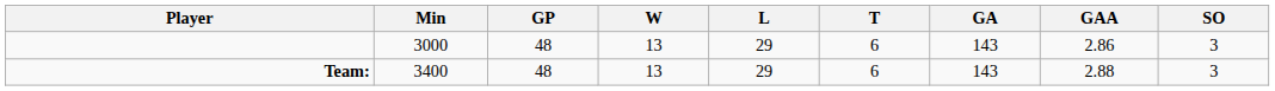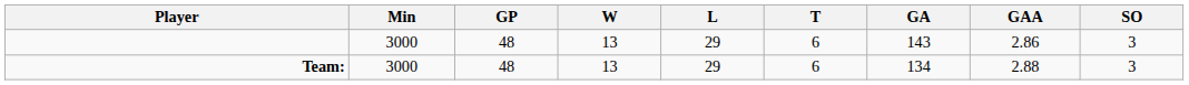Team: | Min: 3400 -> 3000
Team: | GA: 143 -> 134
